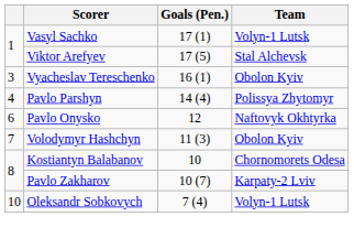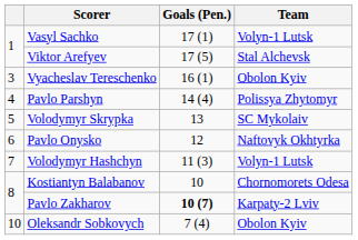+ row: 5 | Volodymyr Skrypka | 13 | SC Mykolaiv
Volodymyr Hashchyn | Team: Obolon Kyiv -> Volyn-1 Lutsk
Pavlo Zakharov | Goals (Pen.): normal -> bold
Oleksandr Sobkovych | Team: Volyn-1 Lutsk -> Obolon Kyiv
